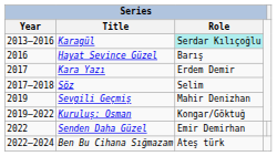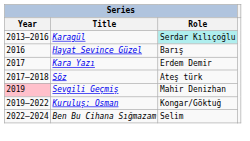Söz | Series / Role: Selim -> Ateş türk
Sevgili Geçmiş | Series / Year: no background -> pink background
- row: 2022 | Senden Daha Güzel | Emir Demirhan
Ben Bu Cihana Sığmazam | Series / Role: Ateş türk -> Selim
